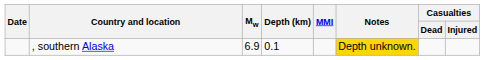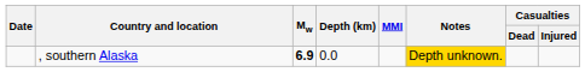, southern Alaska | Mw: normal -> bold
, southern Alaska | Depth (km): 0.1 -> 0.0
